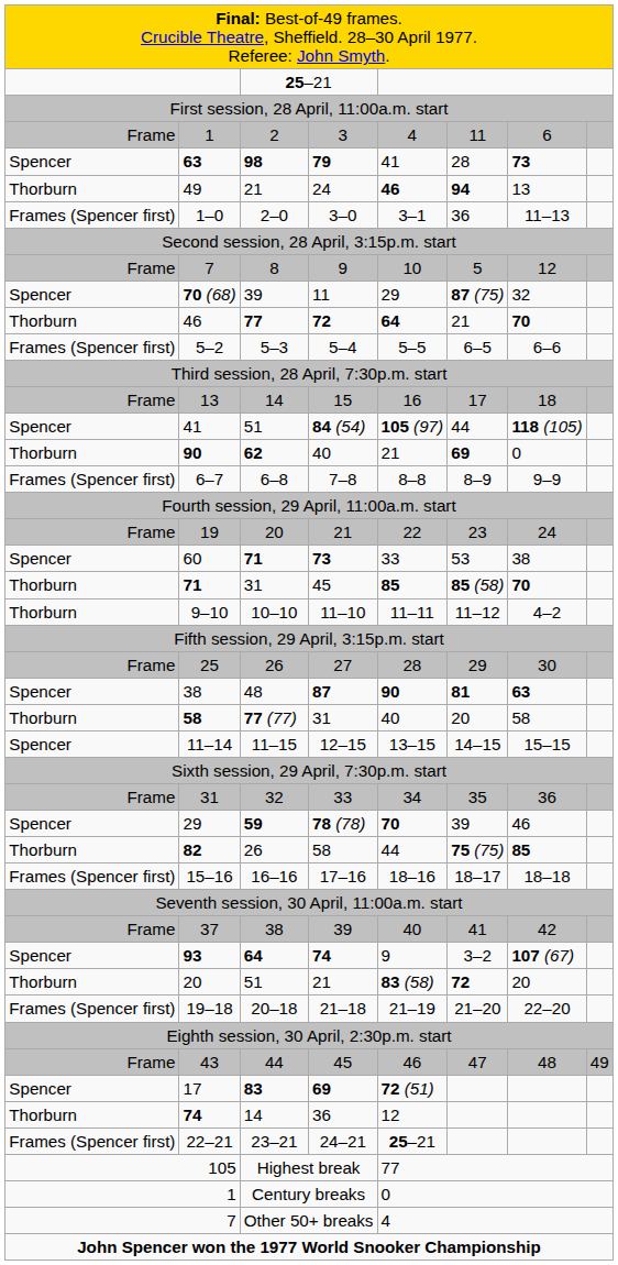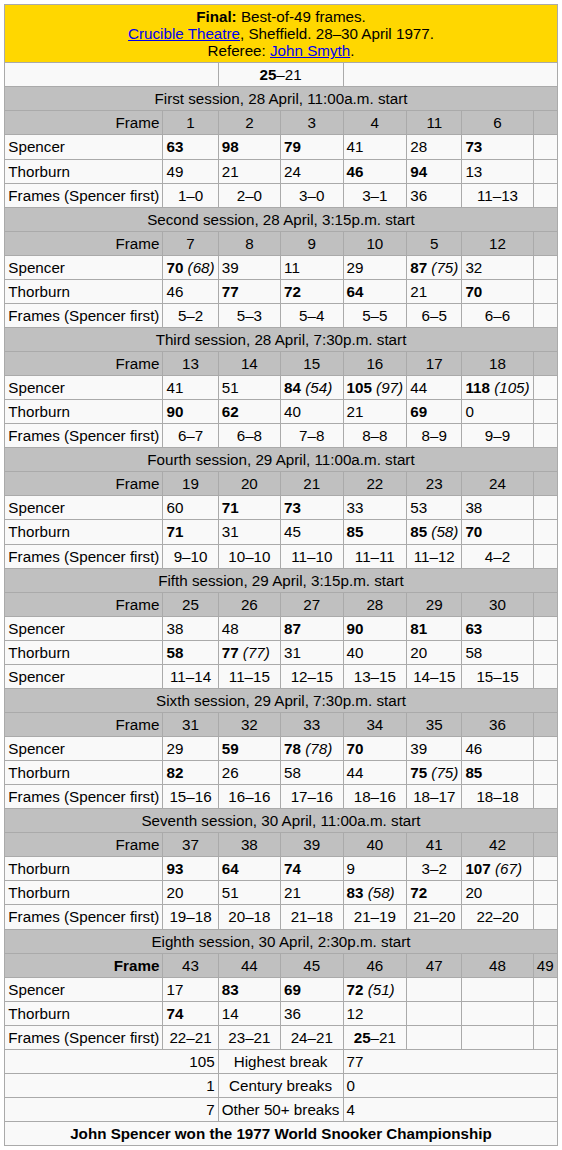9–10 | column 1: Thorburn -> Frames (Spencer first)
93 | column 1: Spencer -> Thorburn
43 | column 1: normal -> bold
